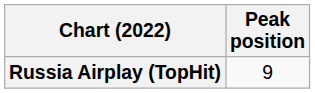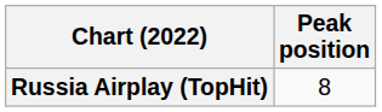Russia Airplay (TopHit) | Peak position: 9 -> 8
